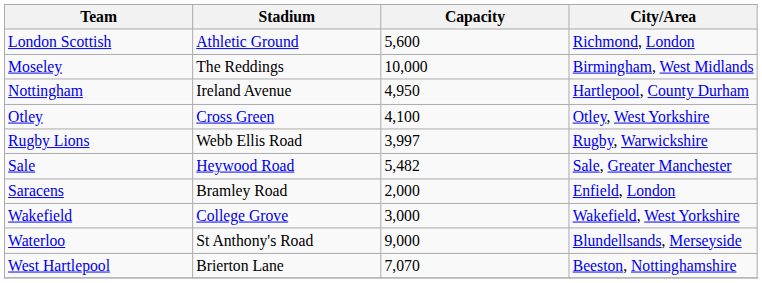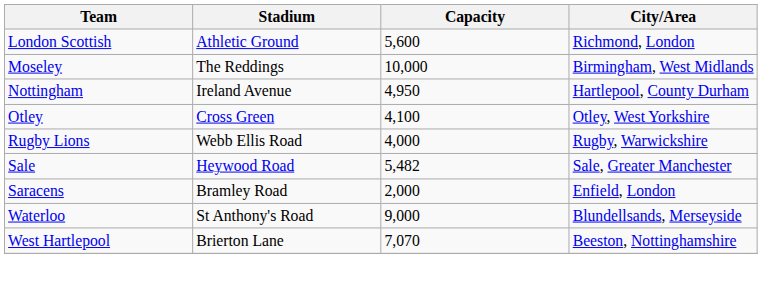Rugby Lions | Capacity: 3,997 -> 4,000
- row: Wakefield | College Grove | 3,000 | Wakefield, West Yorkshire
